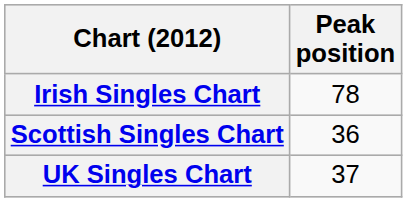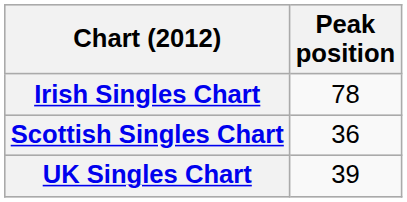UK Singles Chart | Peak position: 37 -> 39
